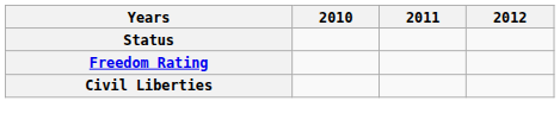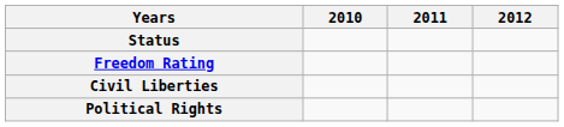+ row: Political Rights
